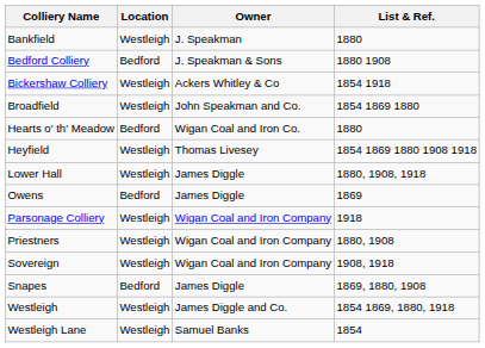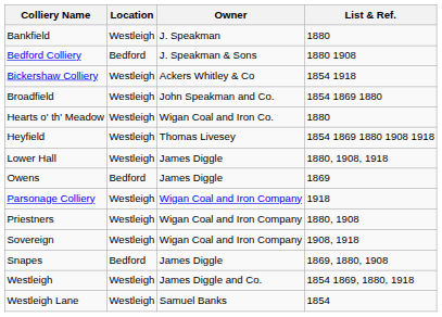Hearts o' th' Meadow | Location: Bedford -> Westleigh
